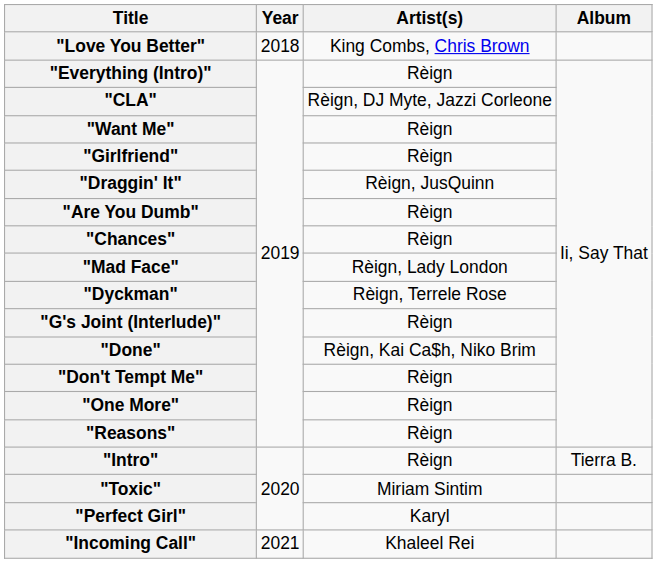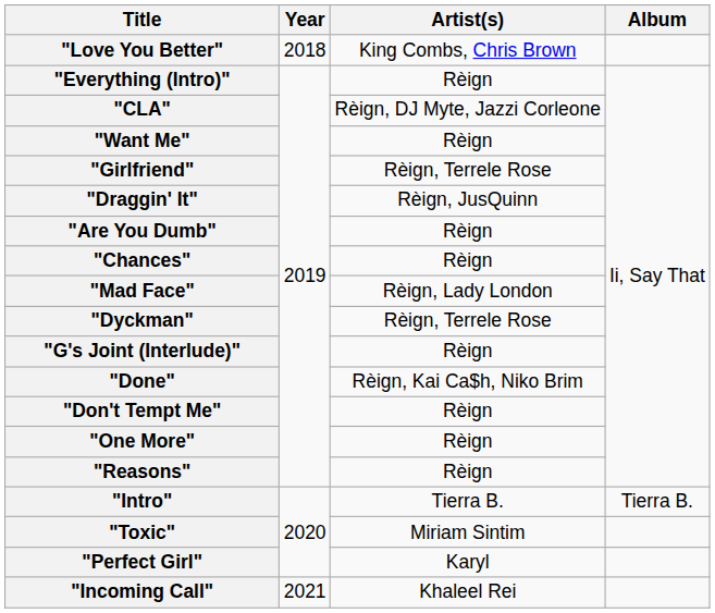"Girlfriend" | Artist(s): Rèign -> Rèign, Terrele Rose
"Intro" | Artist(s): Rèign -> Tierra B.
